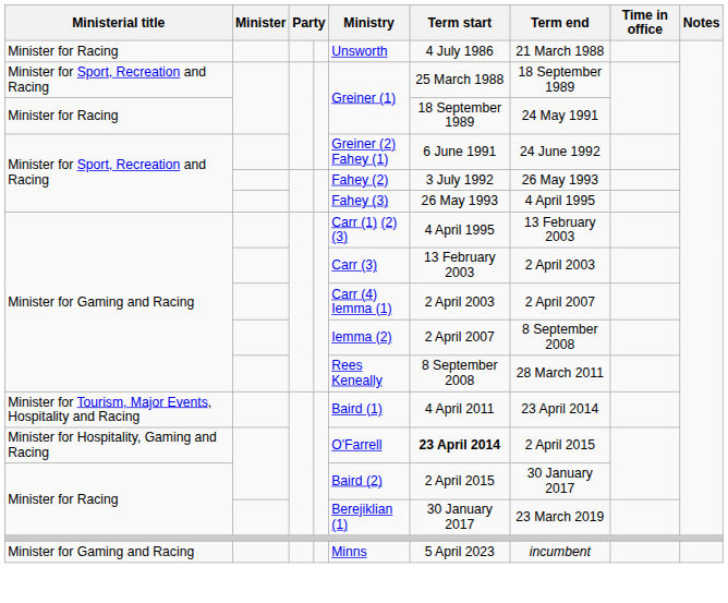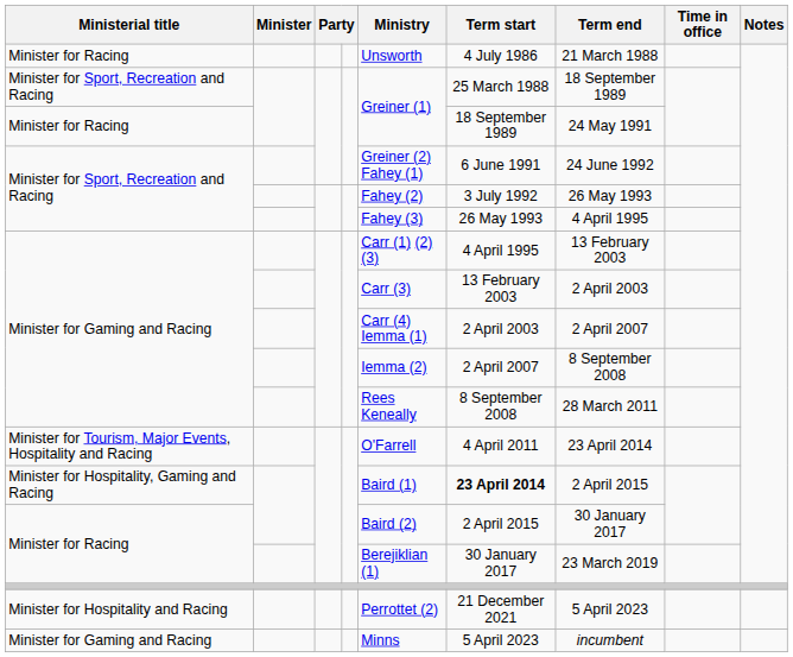Minister for Tourism, Major Events, Hospitality and Racing | Ministry: Baird (1) -> O'Farrell
Minister for Hospitality, Gaming and Racing | Ministry: O'Farrell -> Baird (1)
+ row: Minister for Hospitality and Racing | Perrottet (2) | 21 December 2021 | 5 April 2023
